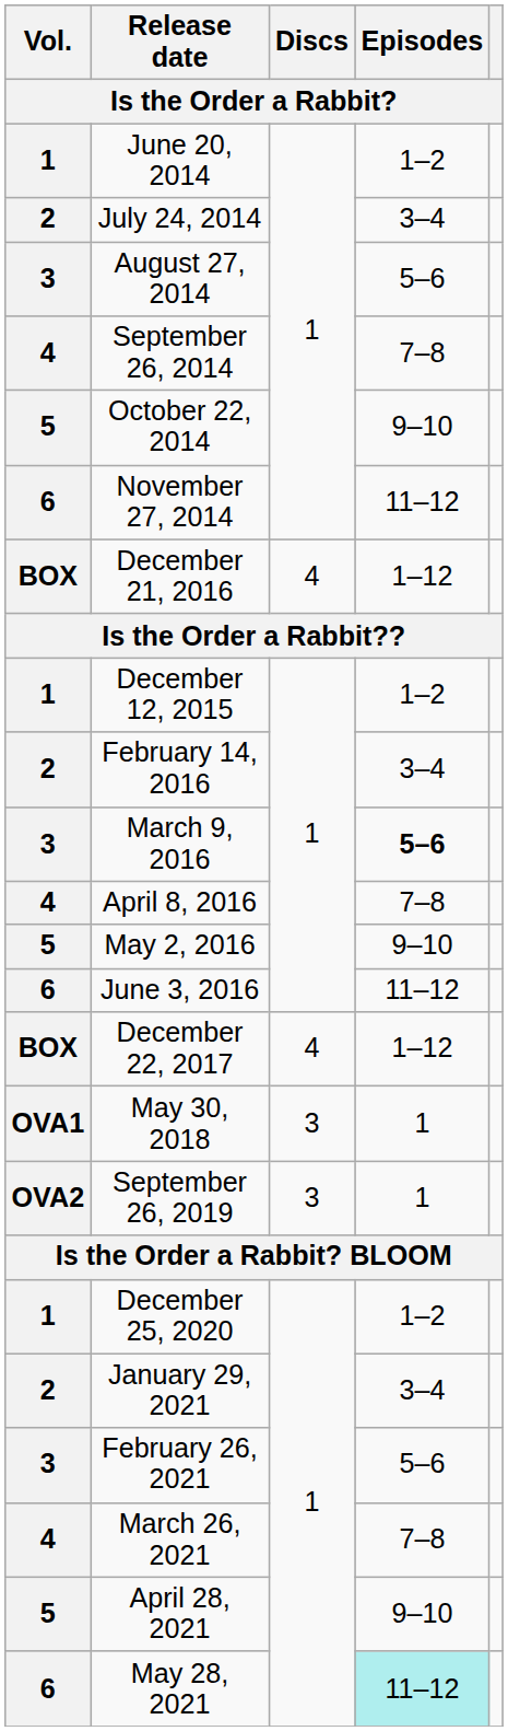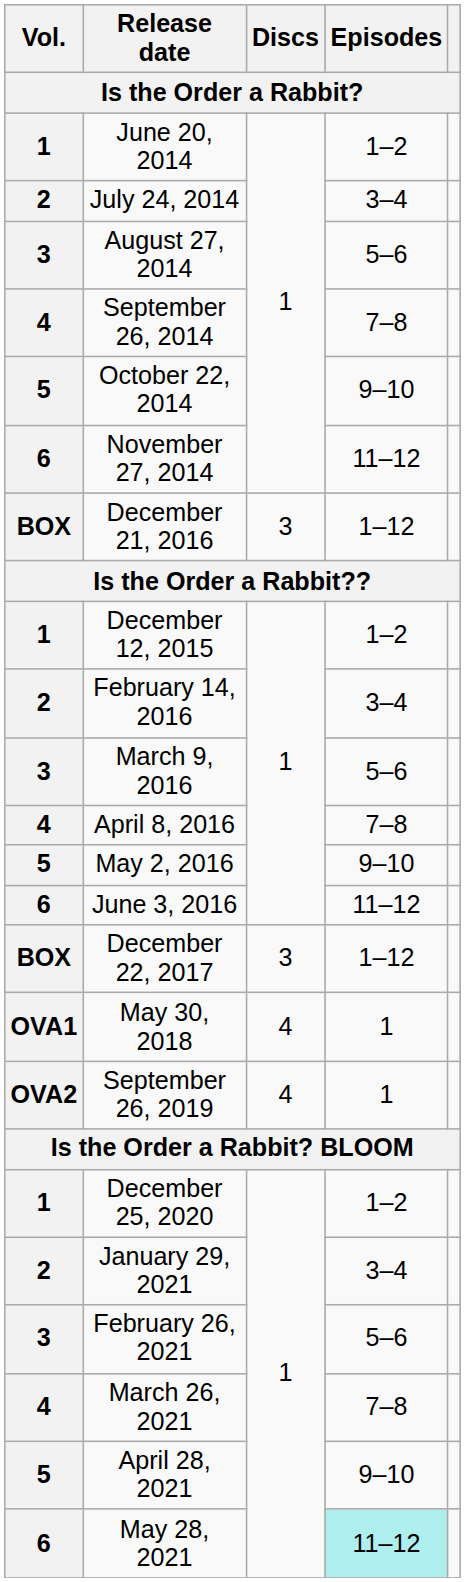December 21, 2016 | Discs: 4 -> 3
March 9, 2016 | Episodes: bold -> normal
December 22, 2017 | Discs: 4 -> 3
May 30, 2018 | Discs: 3 -> 4
September 26, 2019 | Discs: 3 -> 4
